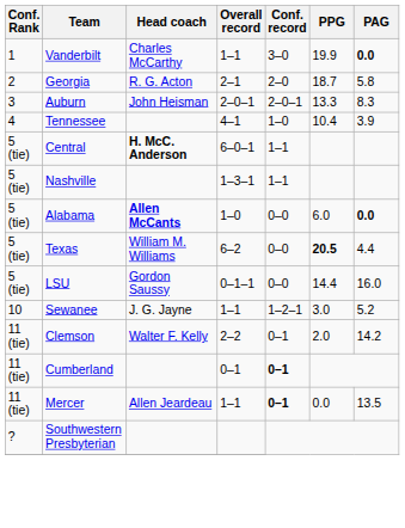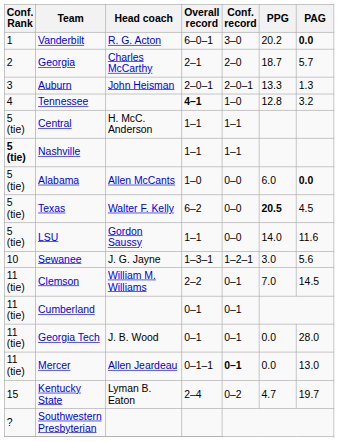Vanderbilt | Head coach: Charles McCarthy -> R. G. Acton
Vanderbilt | Overall record: 1–1 -> 6–0–1
Vanderbilt | PPG: 19.9 -> 20.2
Georgia | Head coach: R. G. Acton -> Charles McCarthy
Georgia | PAG: 5.8 -> 5.7
Auburn | PAG: 8.3 -> 1.3
Tennessee | Overall record: normal -> bold
Tennessee | PPG: 10.4 -> 12.8
Tennessee | PAG: 3.9 -> 3.2
Central | Head coach: bold -> normal
Central | Overall record: 6–0–1 -> 1–1
Nashville | Conf. Rank: normal -> bold
Nashville | Overall record: 1–3–1 -> 1–1
Alabama | Head coach: bold -> normal
Texas | Head coach: William M. Williams -> Walter F. Kelly
Texas | PAG: 4.4 -> 4.5
LSU | Overall record: 0–1–1 -> 1–1
LSU | PPG: 14.4 -> 14.0
LSU | PAG: 16.0 -> 11.6
Sewanee | Overall record: 1–1 -> 1–3–1
Sewanee | PAG: 5.2 -> 5.6
Clemson | Head coach: Walter F. Kelly -> William M. Williams
Clemson | PPG: 2.0 -> 7.0
Clemson | PAG: 14.2 -> 14.5
Cumberland | Conf. record: bold -> normal
+ row: 11 (tie) | Georgia Tech | J. B. Wood | 0–1 | 0–1 | 0.0 | 28.0
Mercer | Overall record: 1–1 -> 0–1–1
Mercer | PAG: 13.5 -> 13.0
+ row: 15 | Kentucky State | Lyman B. Eaton | 2–4 | 0–2 | 4.7 | 19.7
